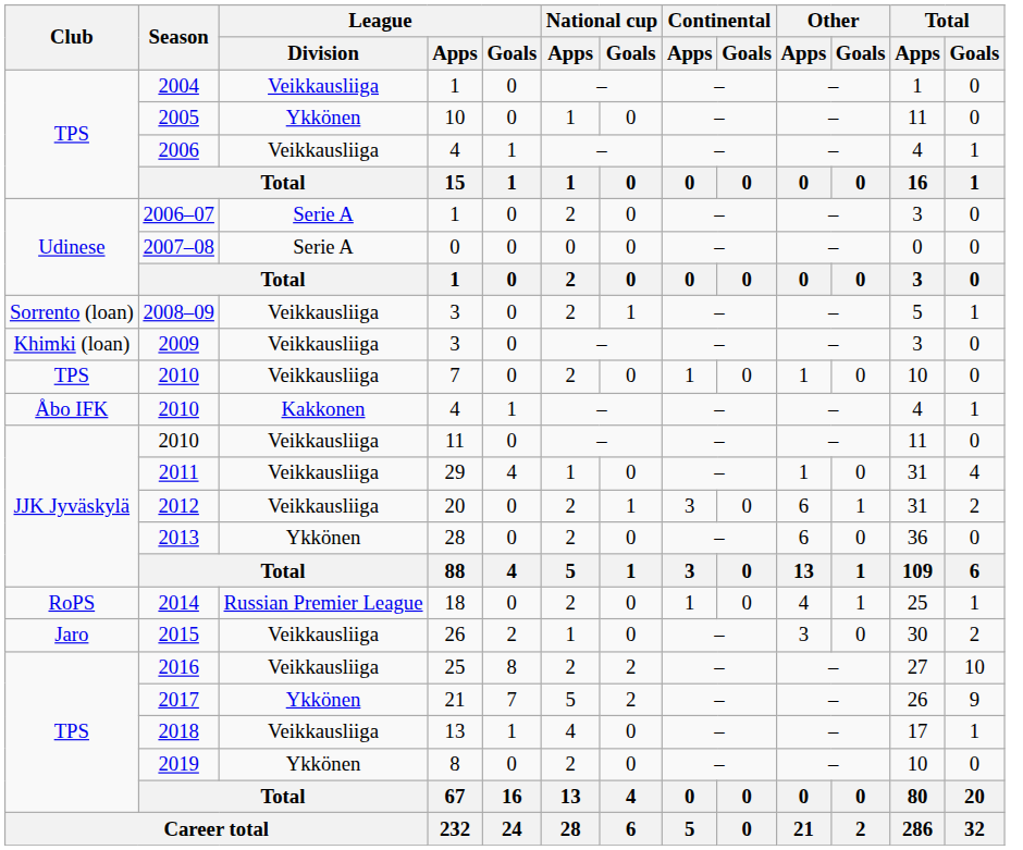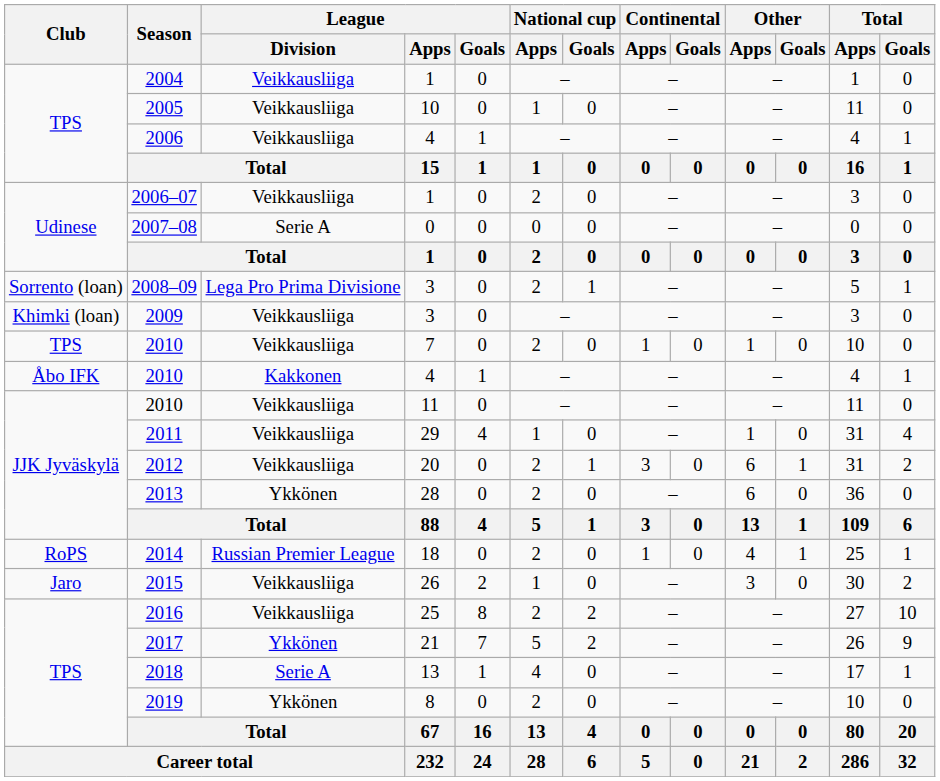2005 | League / Division: Ykkönen -> Veikkausliiga
2006–07 | League / Division: Serie A -> Veikkausliiga
2008–09 | League / Division: Veikkausliiga -> Lega Pro Prima Divisione
2018 | League / Division: Veikkausliiga -> Serie A
